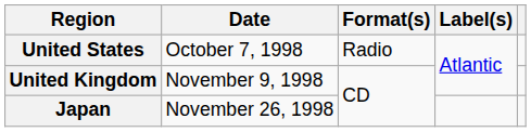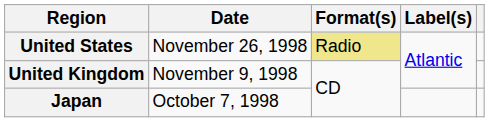United States | Date: October 7, 1998 -> November 26, 1998
United States | Format(s): no background -> khaki background
Japan | Date: November 26, 1998 -> October 7, 1998
